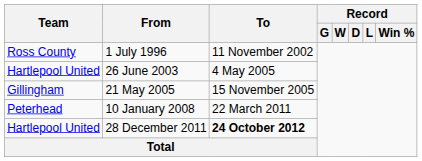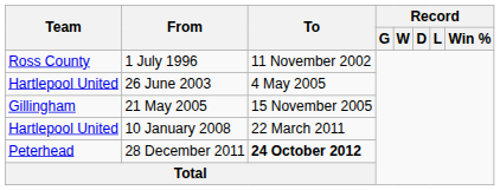10 January 2008 | Team: Peterhead -> Hartlepool United
28 December 2011 | Team: Hartlepool United -> Peterhead
